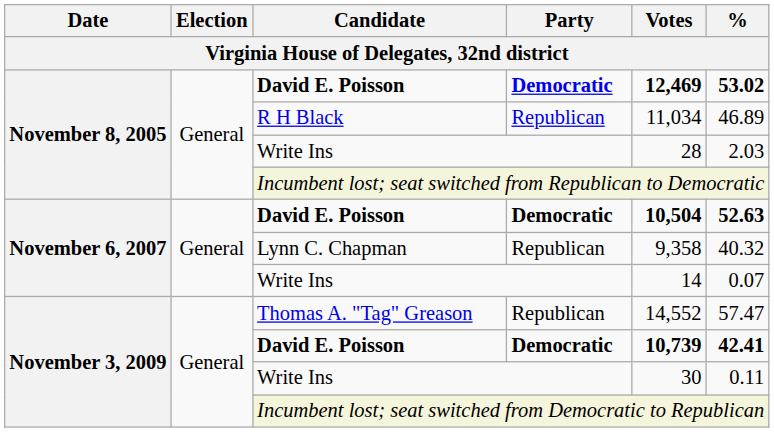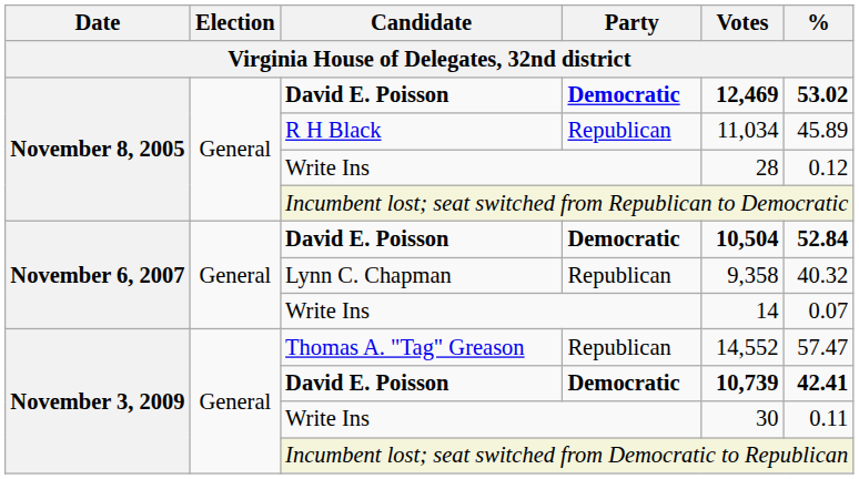R H Black | %: 46.89 -> 45.89
November 8, 2005 / Write Ins | %: 2.03 -> 0.12
November 6, 2007 / David E. Poisson | %: 52.63 -> 52.84
